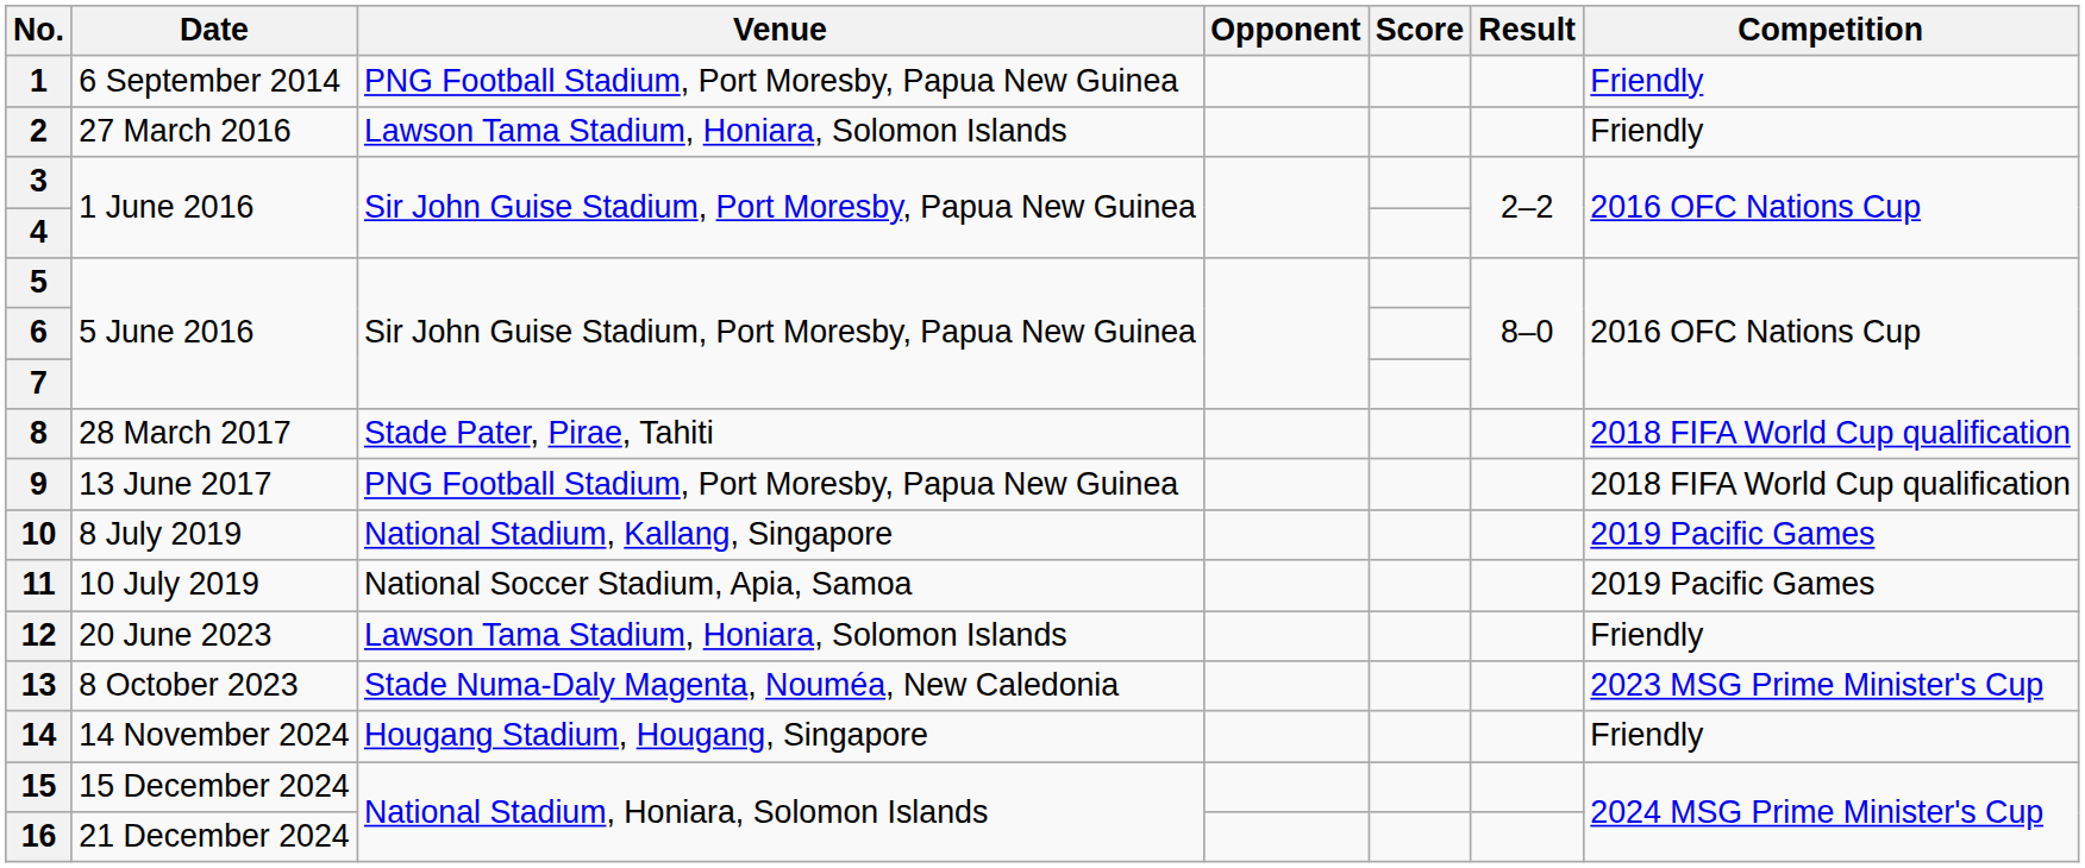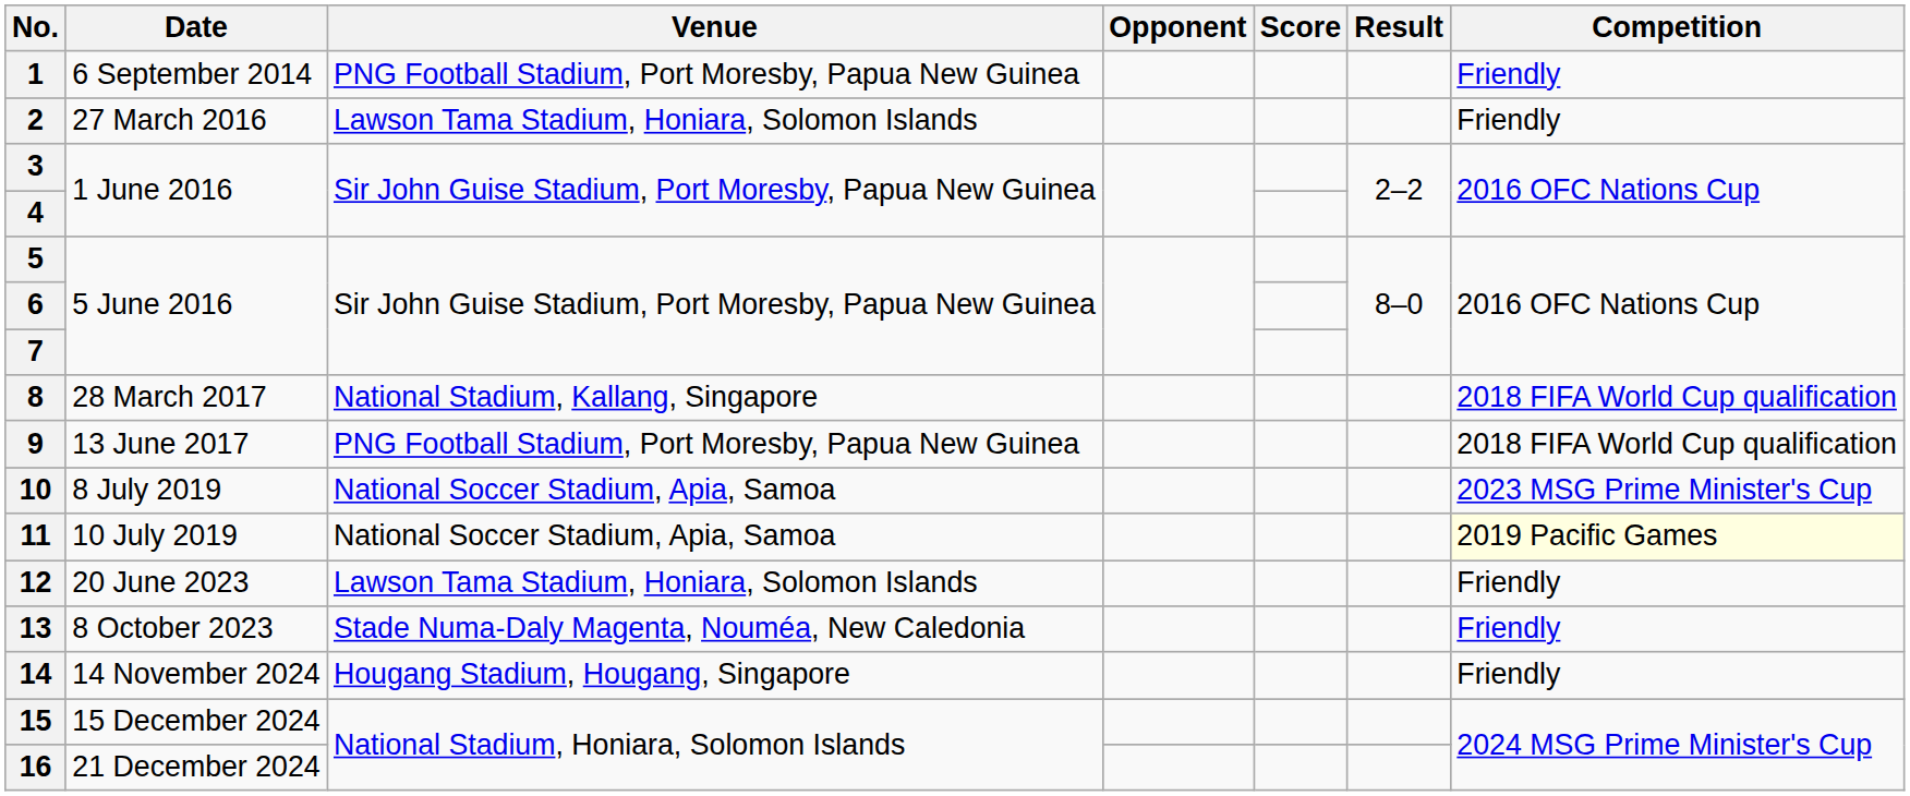8 | Venue: Stade Pater, Pirae, Tahiti -> National Stadium, Kallang, Singapore
10 | Venue: National Stadium, Kallang, Singapore -> National Soccer Stadium, Apia, Samoa
10 | Competition: 2019 Pacific Games -> 2023 MSG Prime Minister's Cup
11 | Competition: no background -> lightyellow background
13 | Competition: 2023 MSG Prime Minister's Cup -> Friendly
